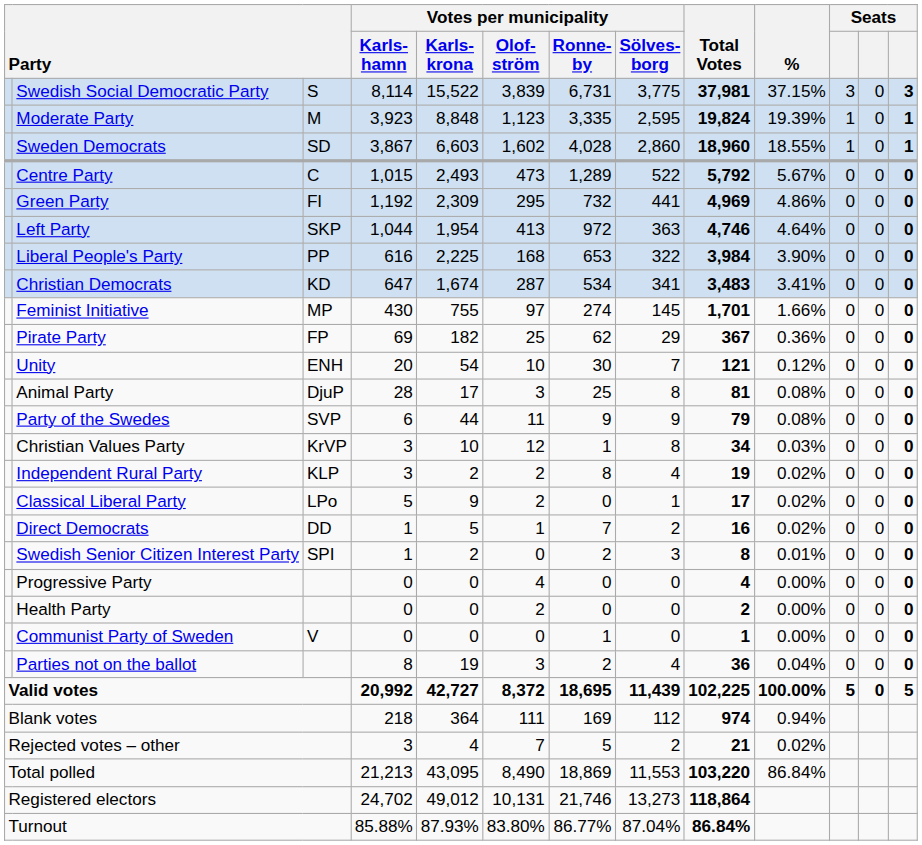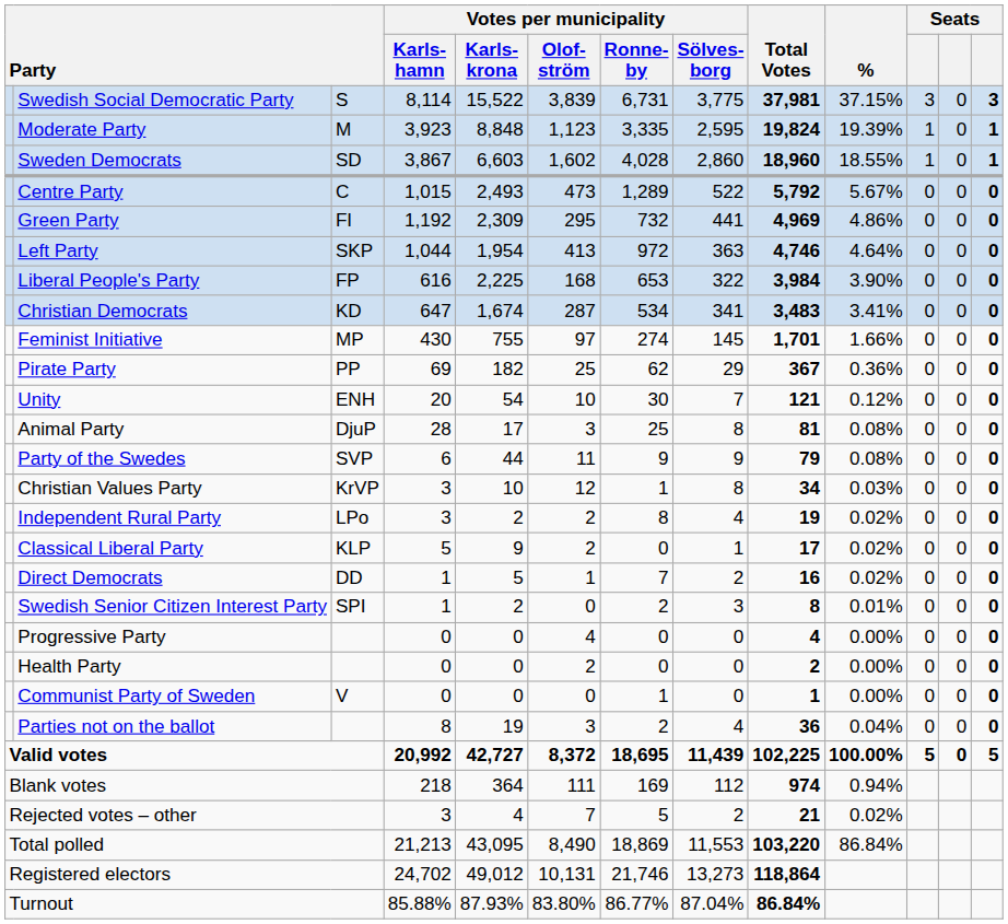Liberal People's Party | column 3: PP -> FP
Pirate Party | column 3: FP -> PP
Independent Rural Party | column 3: KLP -> LPo
Classical Liberal Party | column 3: LPo -> KLP
